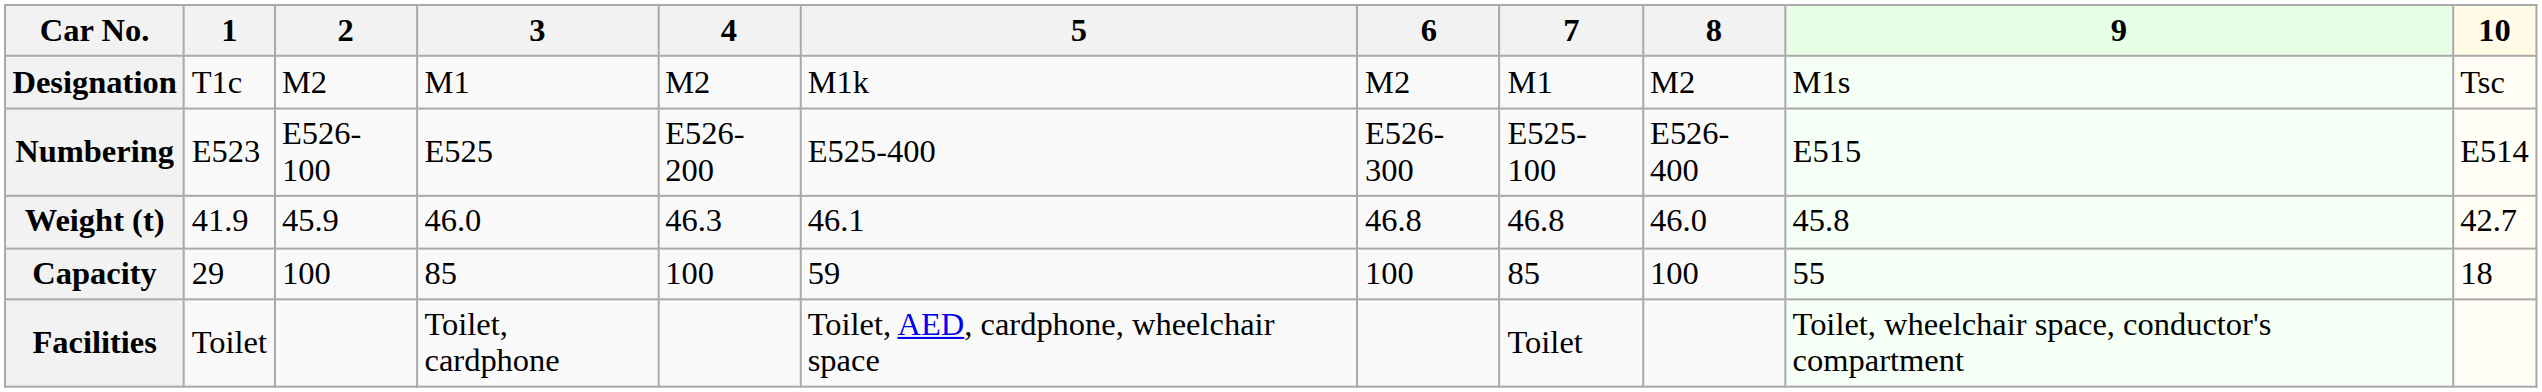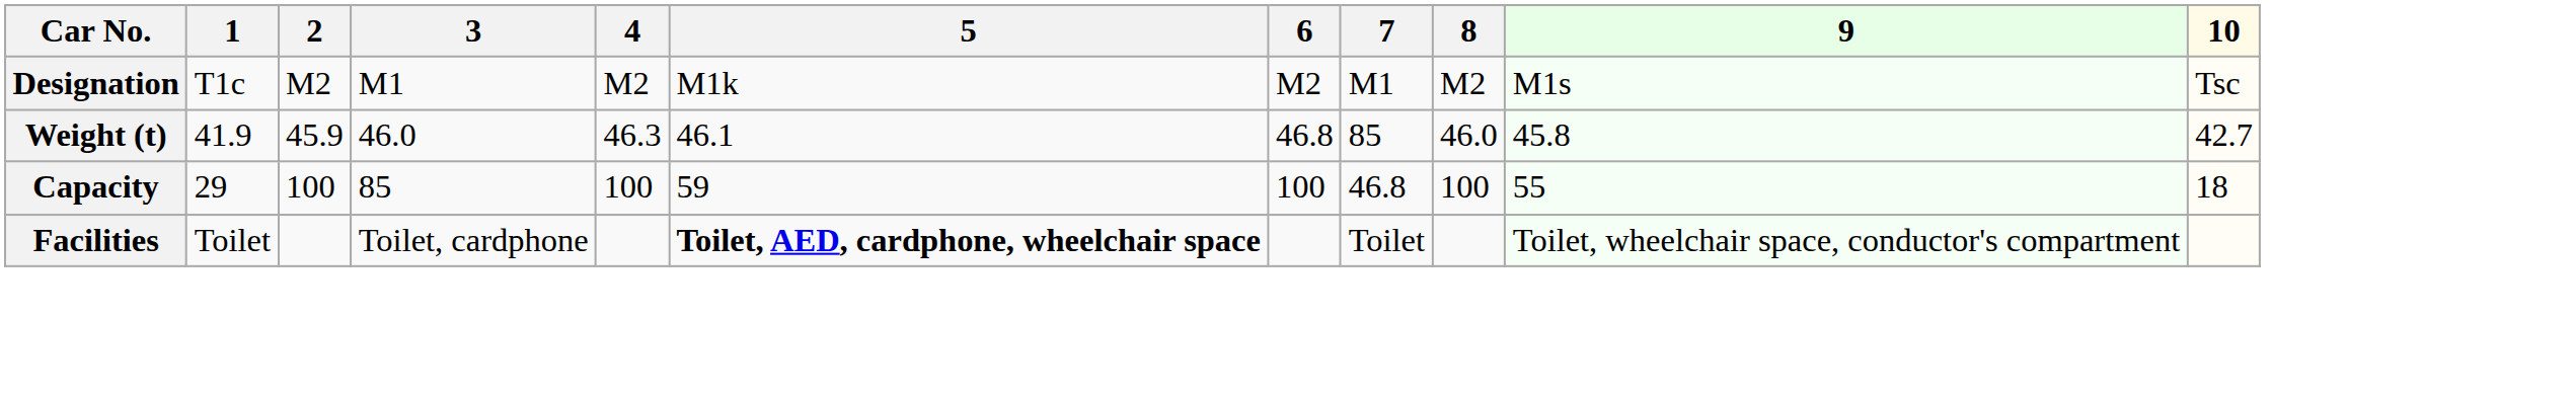- row: Numbering | E523 | E526-100 | E525 | E526-200 | E525-400 | E526-300 | E525-100 | E526-400 | E515 | E514
Weight (t) | 7: 46.8 -> 85
Capacity | 7: 85 -> 46.8
Facilities | 5: normal -> bold
